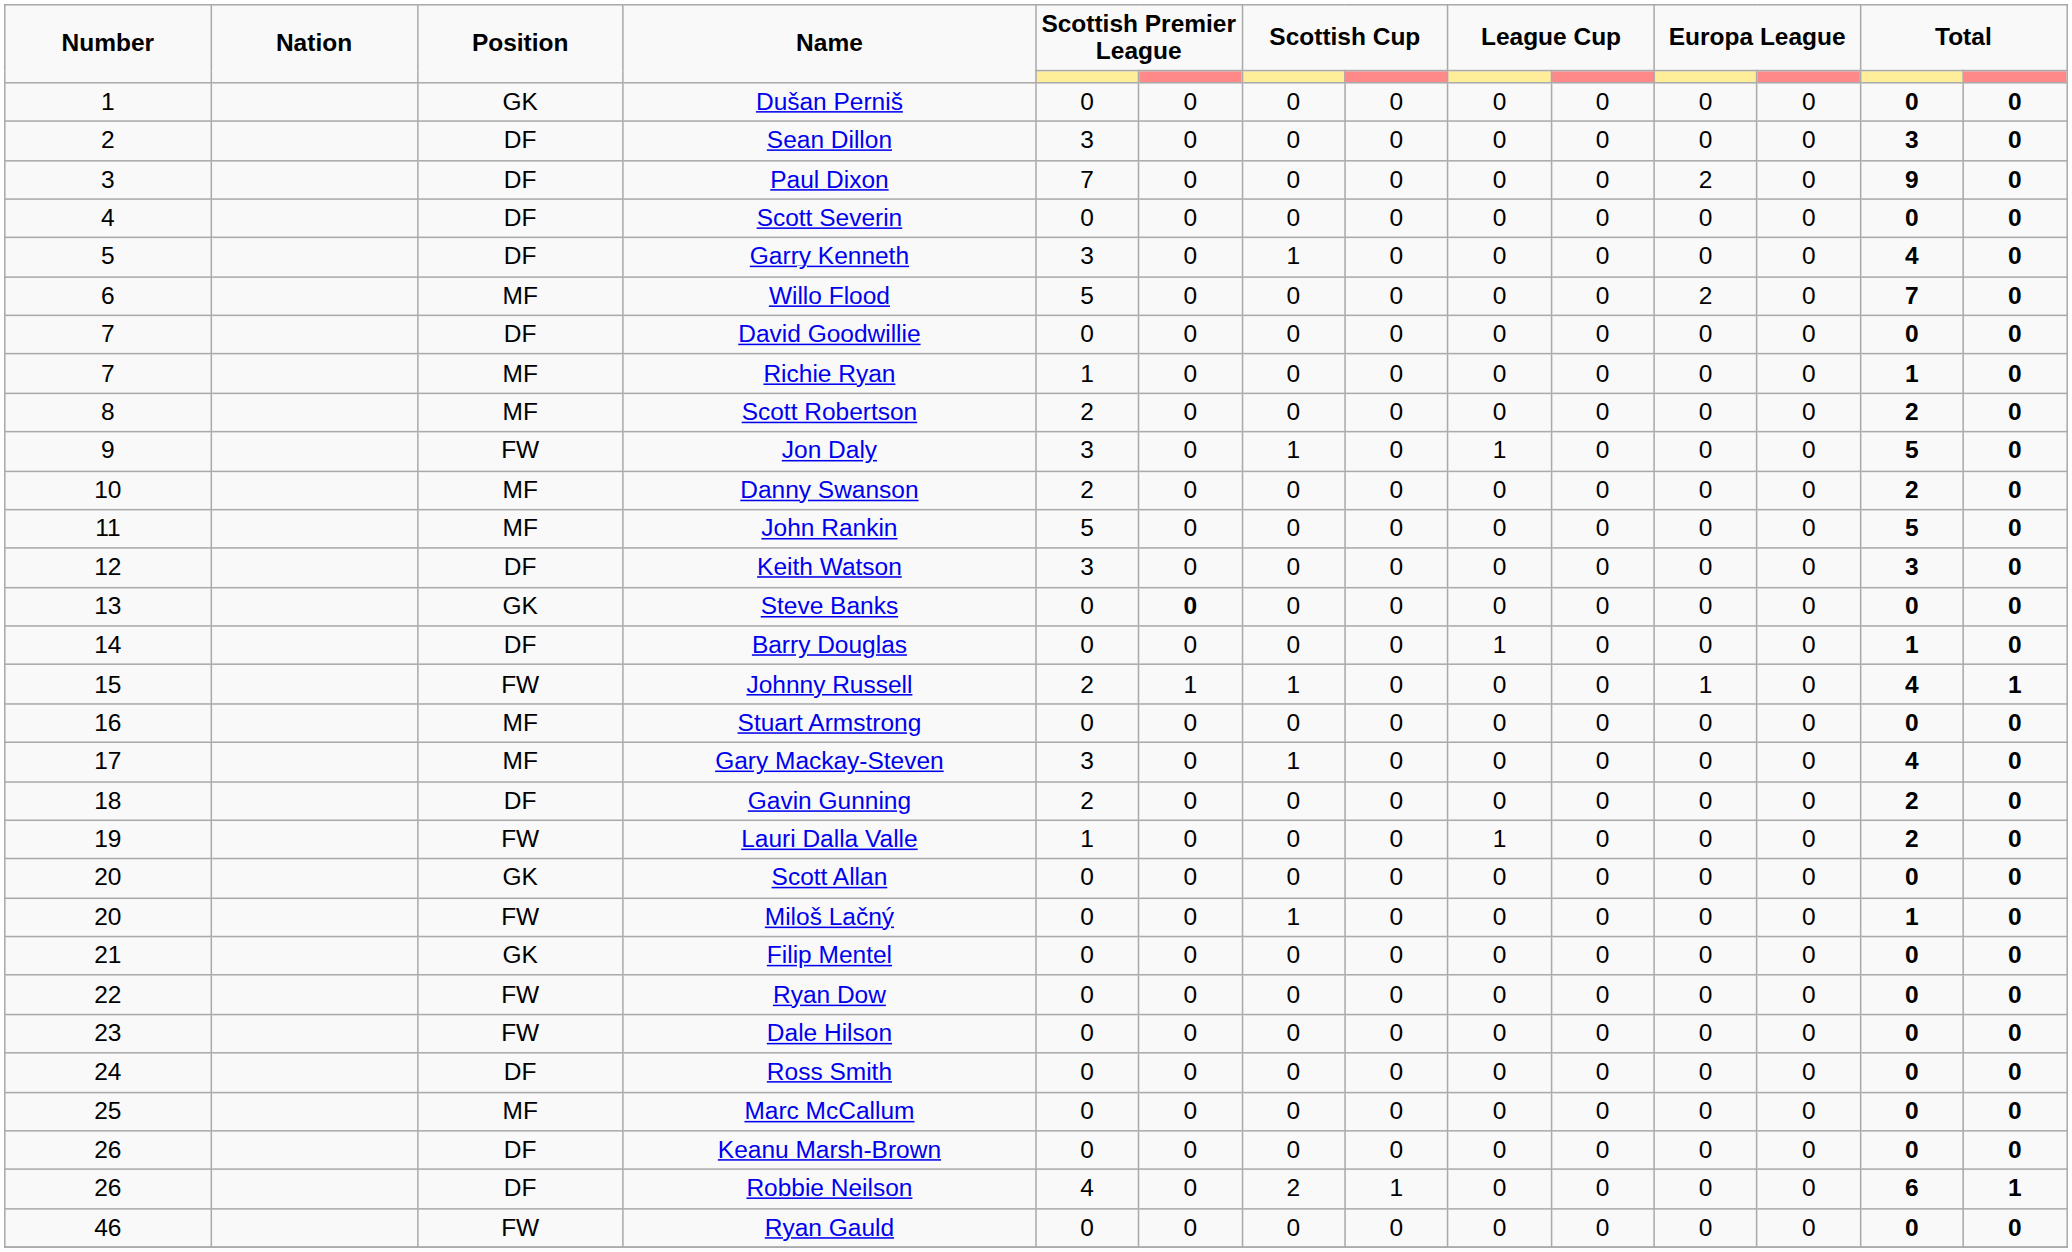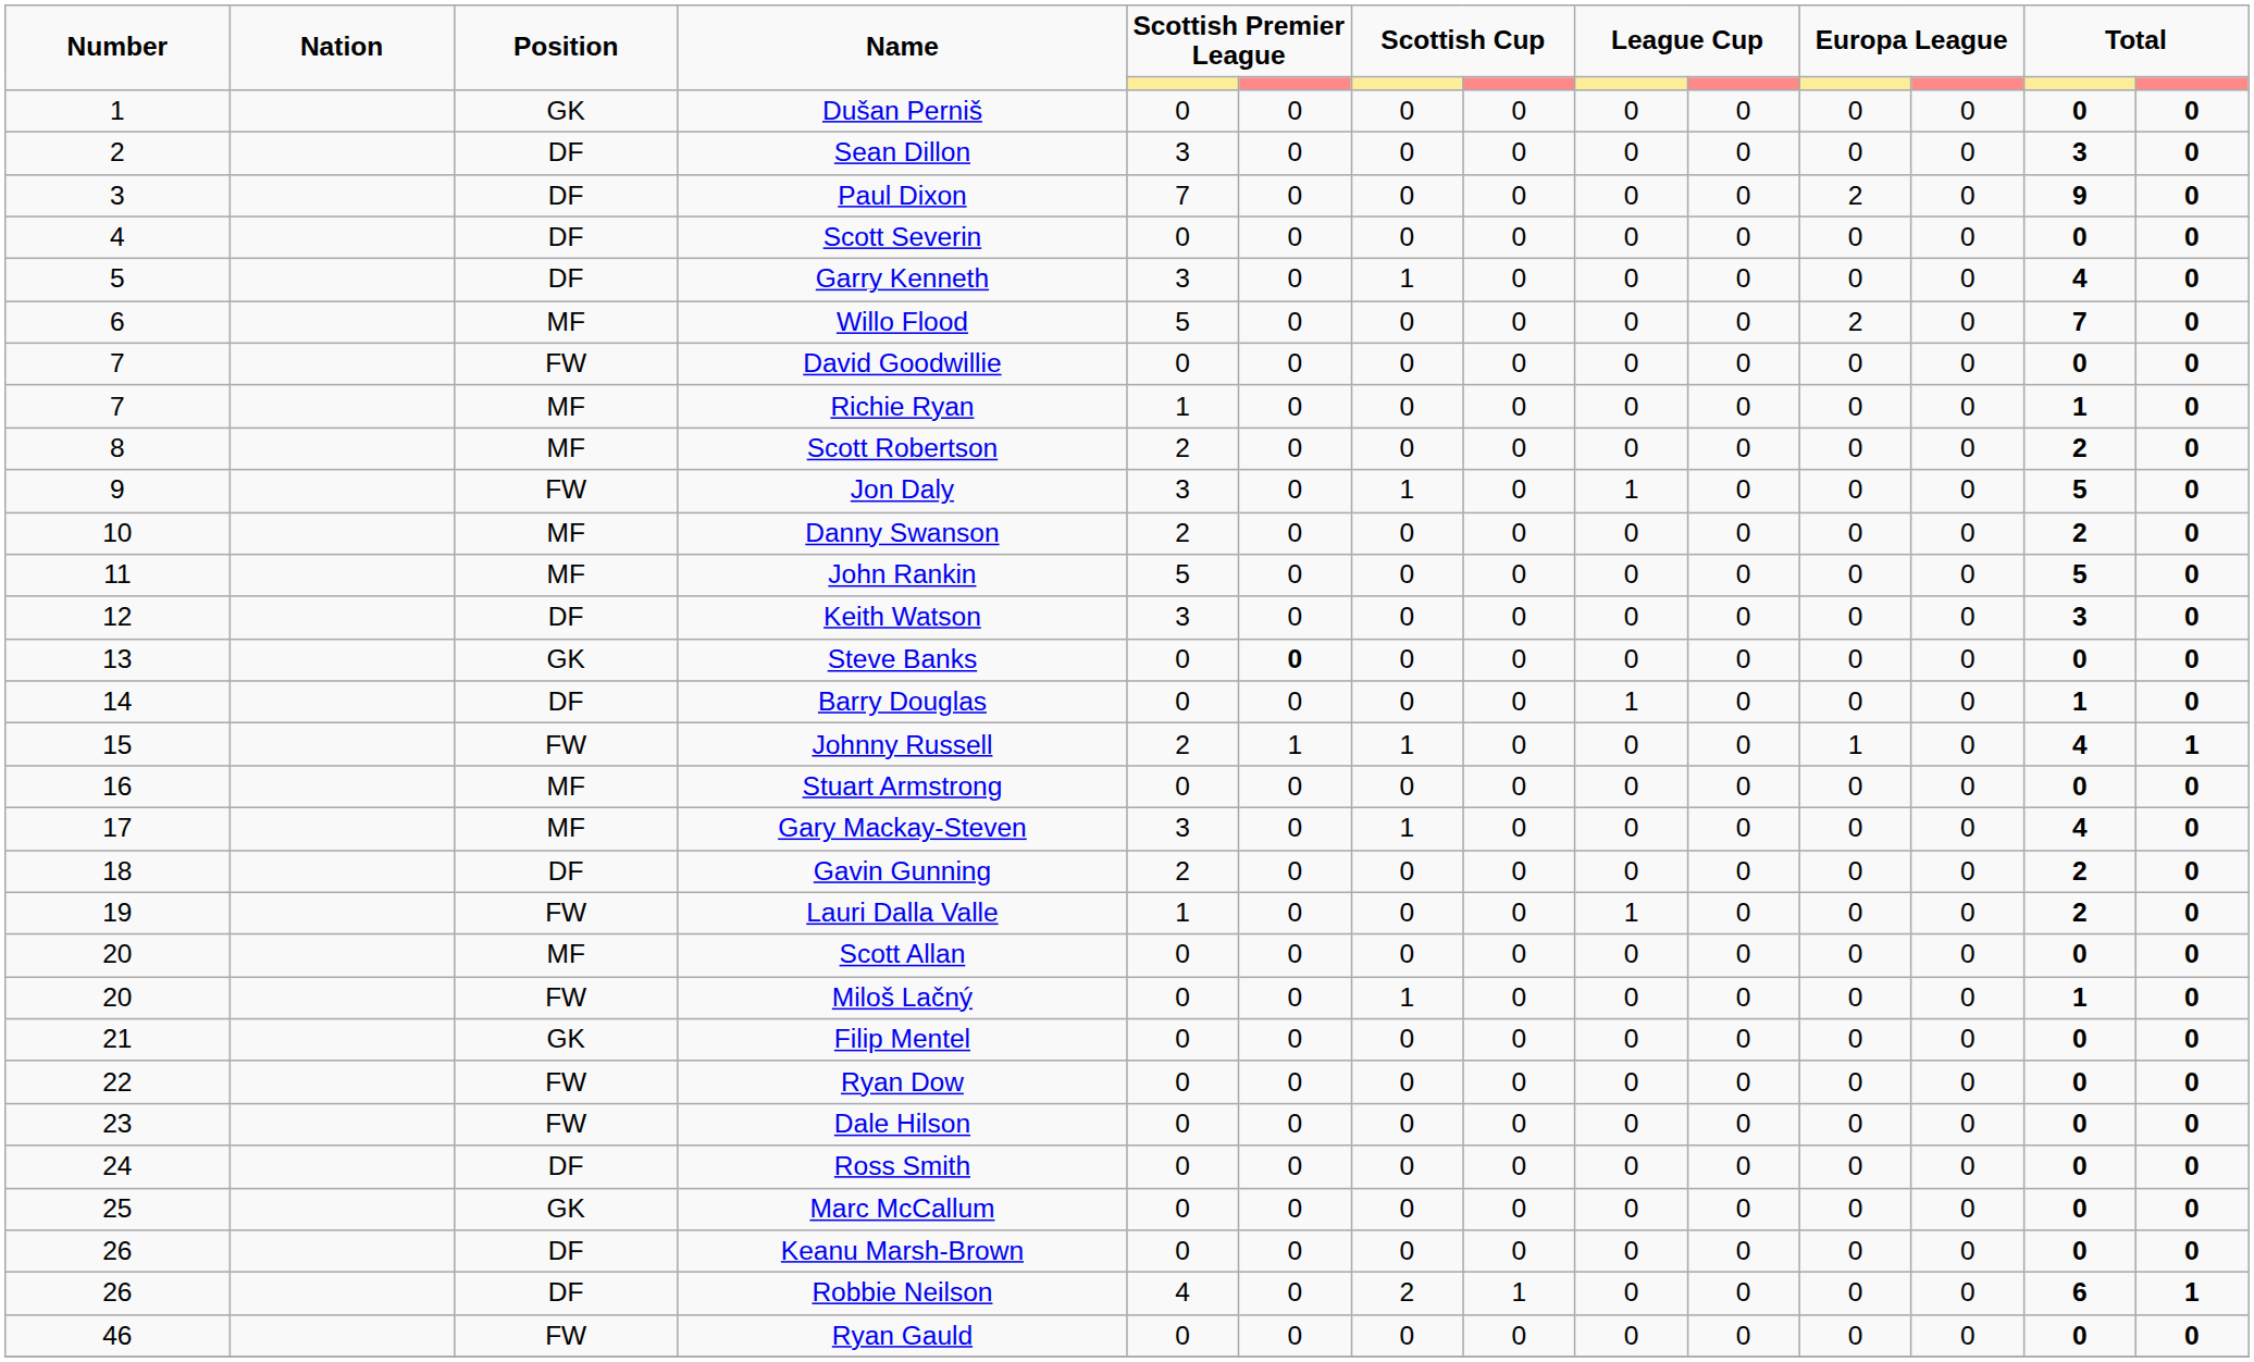David Goodwillie | Position: DF -> FW
Scott Allan | Position: GK -> MF
Marc McCallum | Position: MF -> GK
